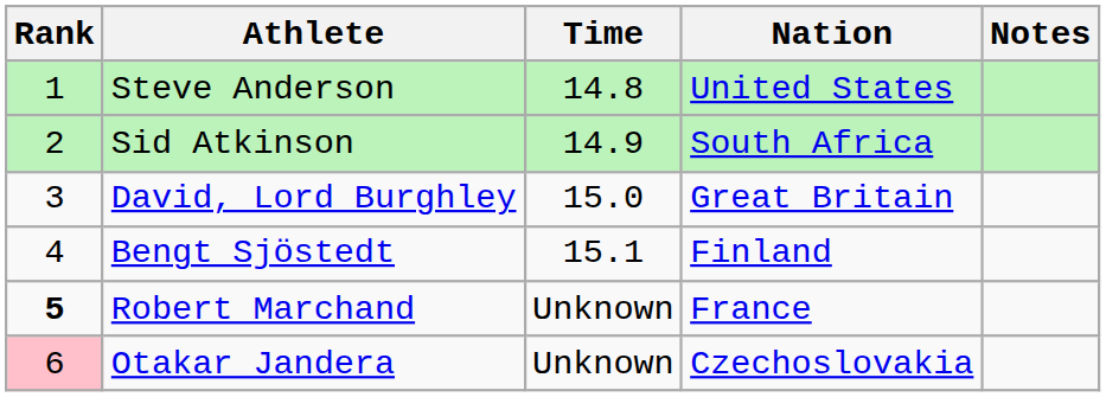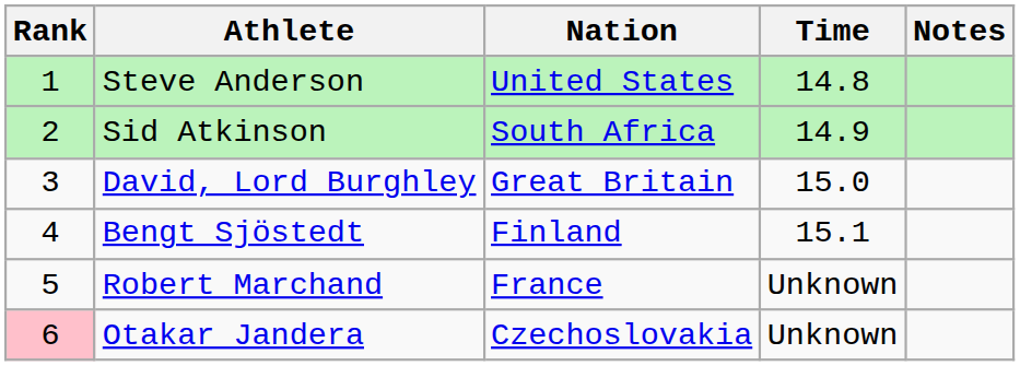columns swapped: Nation <-> Time
Robert Marchand | Rank: bold -> normal
